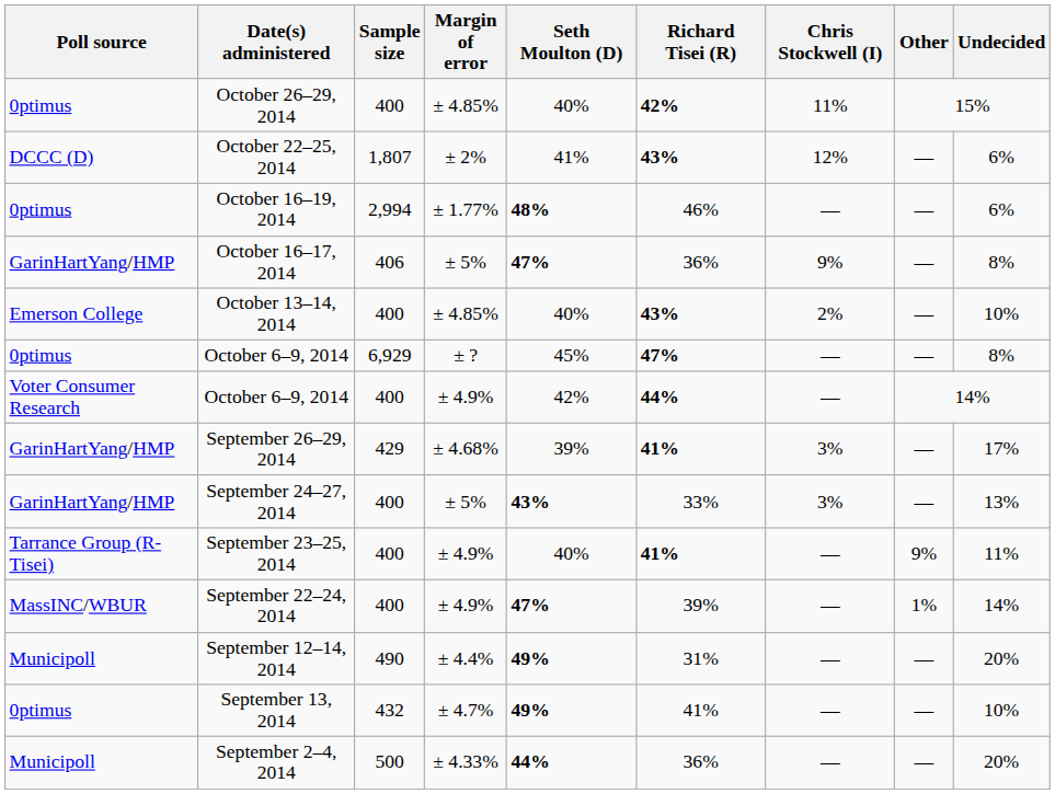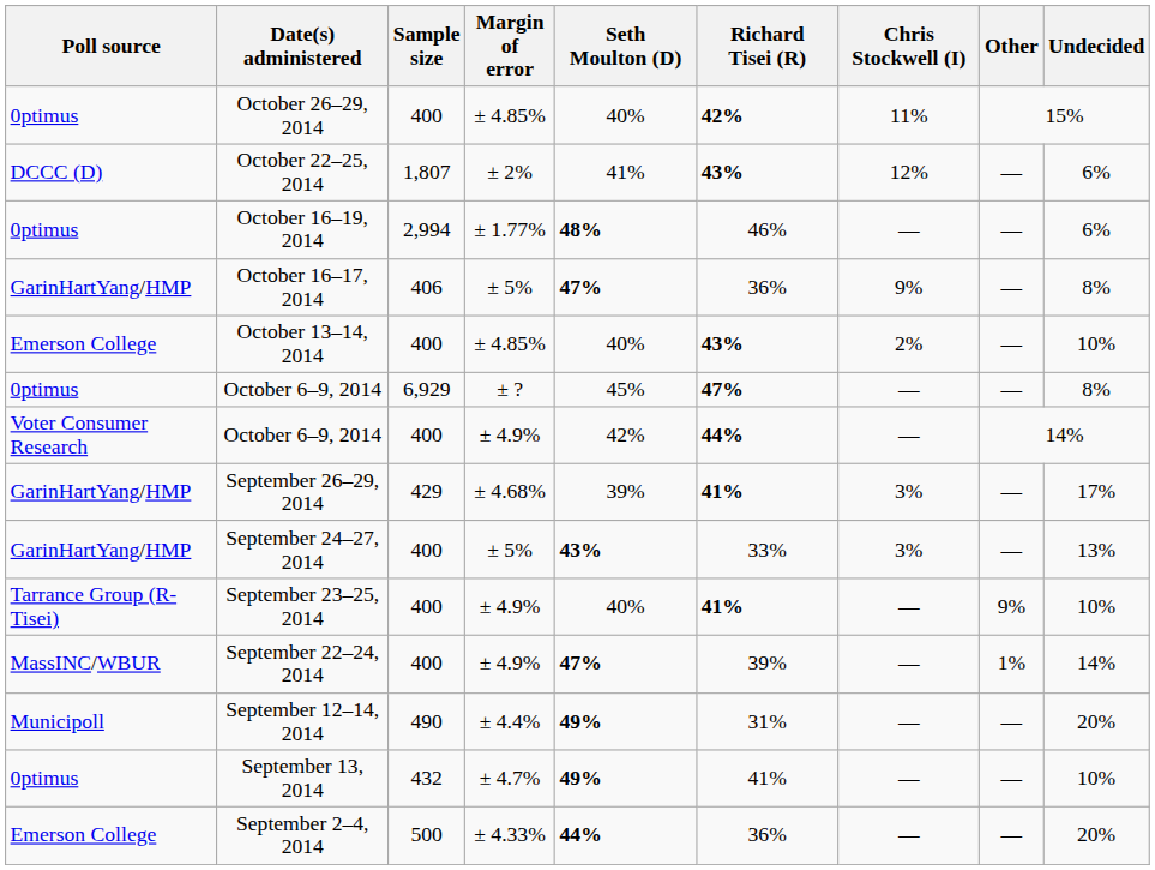September 23–25, 2014 | Undecided: 11% -> 10%
September 2–4, 2014 | Poll source: Municipoll -> Emerson College
